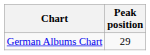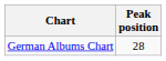German Albums Chart | Peak position: 29 -> 28
